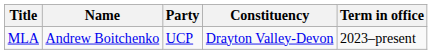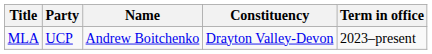columns swapped: Name <-> Party
